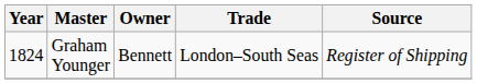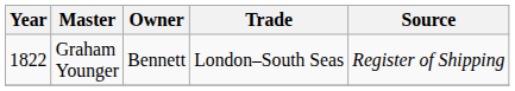Graham Younger | Year: 1824 -> 1822
